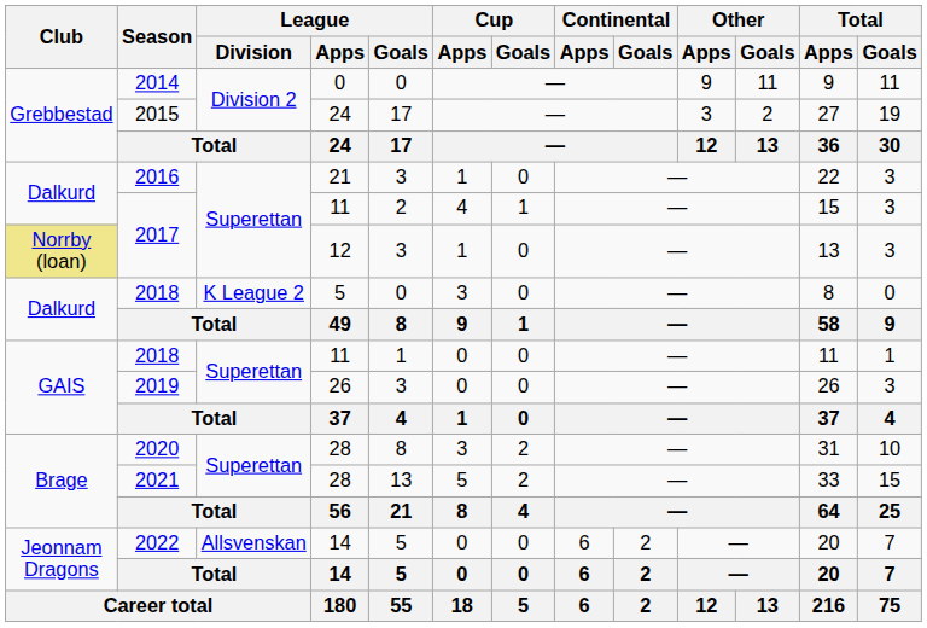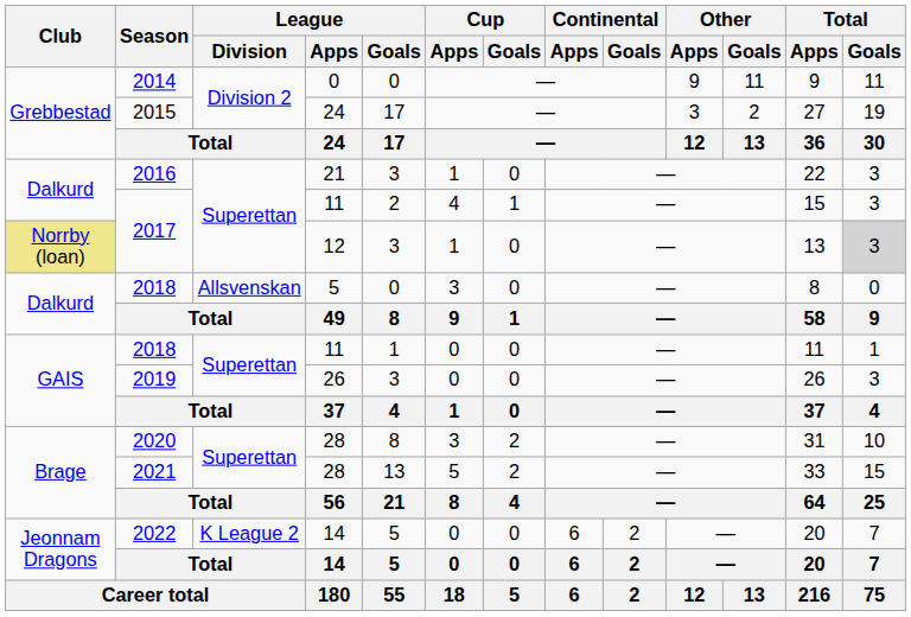2017 / 12 | Total / Goals: no background -> lightgrey background
2018 / 5 | League / Division: K League 2 -> Allsvenskan
2022 | League / Division: Allsvenskan -> K League 2
